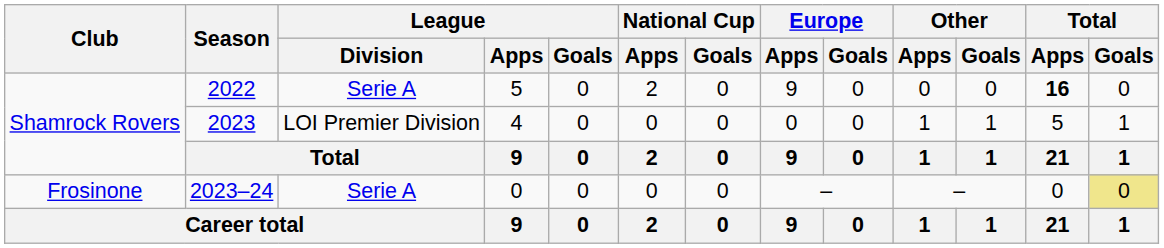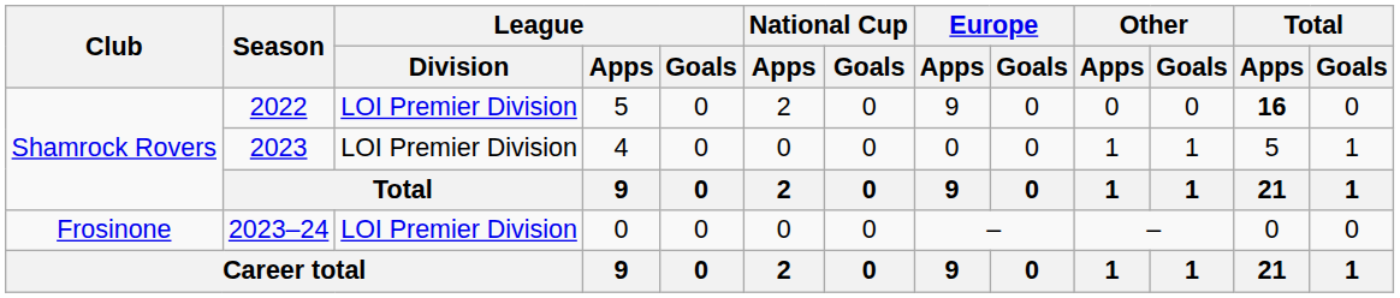2022 | League / Division: Serie A -> LOI Premier Division
2023–24 | League / Division: Serie A -> LOI Premier Division
2023–24 | Total / Goals: khaki background -> no background
